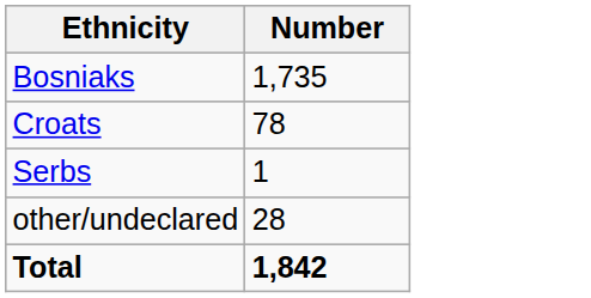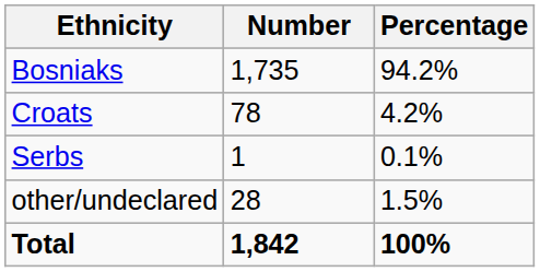+ column: Percentage | 94.2% | 4.2% | 0.1% | 1.5% | 100%
